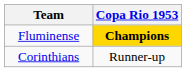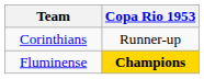rows swapped: Corinthians <-> Fluminense
